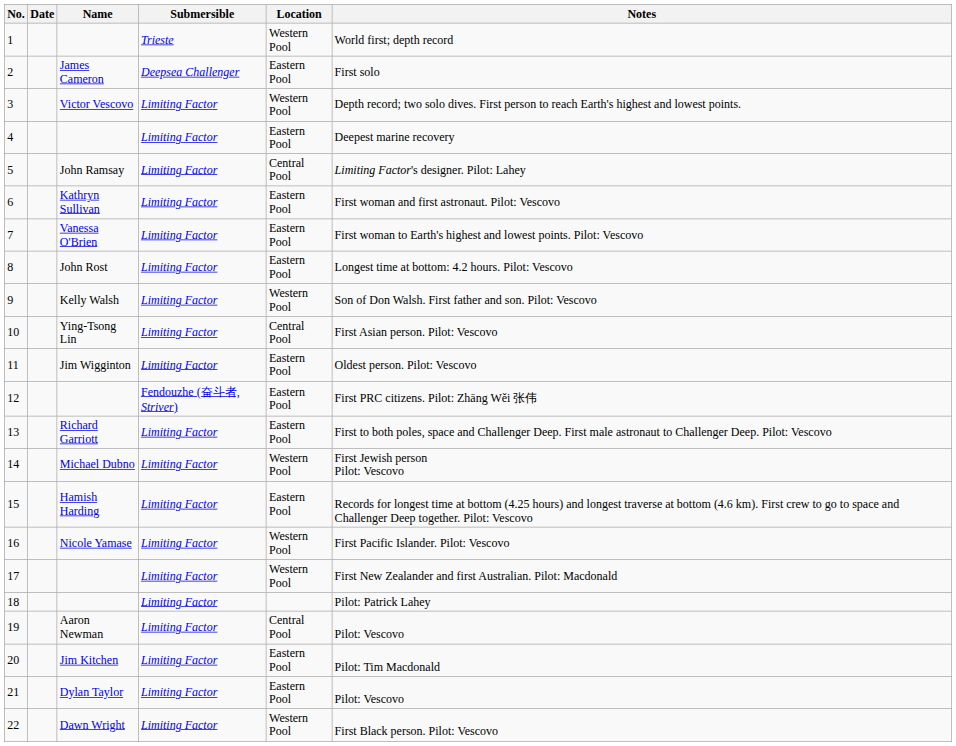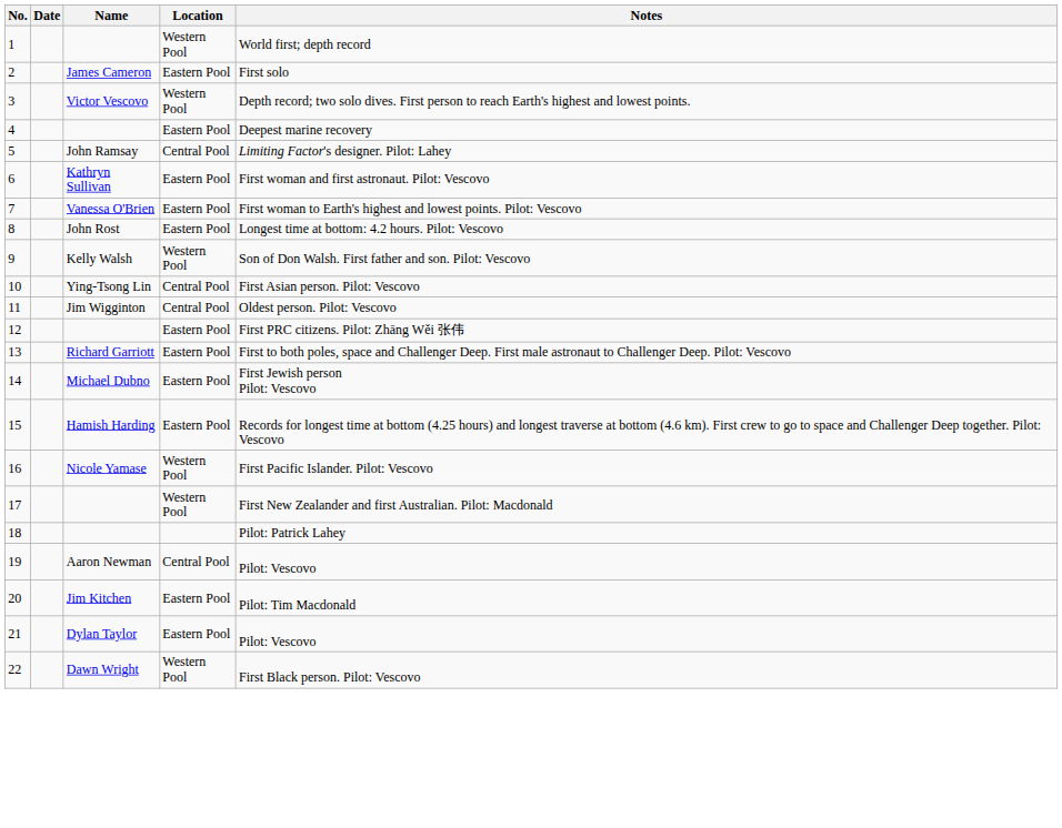- column: Submersible | Trieste | Deepsea Challenger | Limiting Factor | Limiting Factor | Limiting Factor | Limiting Factor | Limiting Factor | Limiting Factor | Limiting Factor | Limiting Factor | Limiting Factor | Fendouzhe (奋斗者, Striver) | Limiting Factor | Limiting Factor | Limiting Factor | Limiting Factor | Limiting Factor | Limiting Factor | Limiting Factor | Limiting Factor | Limiting Factor | Limiting Factor
11 | Location: Eastern Pool -> Central Pool
14 | Location: Western Pool -> Eastern Pool
